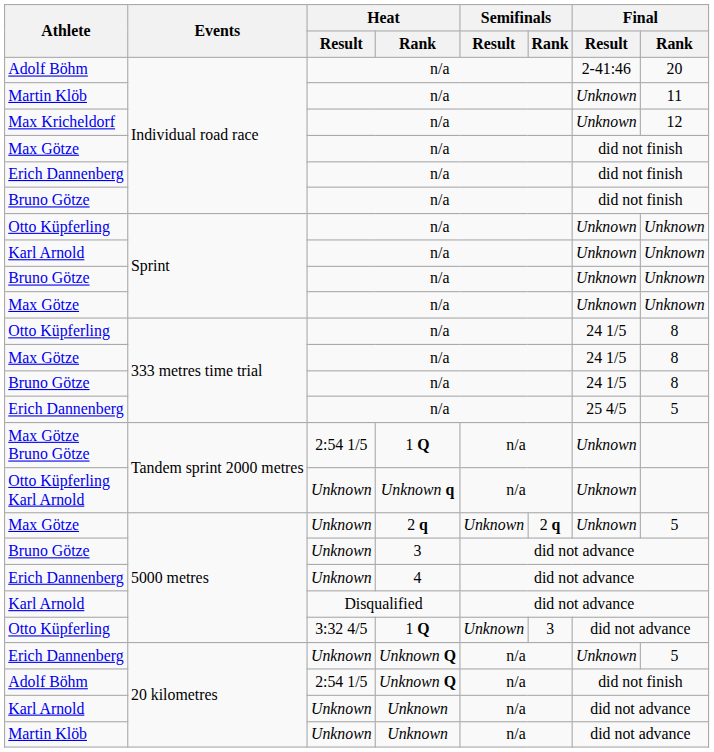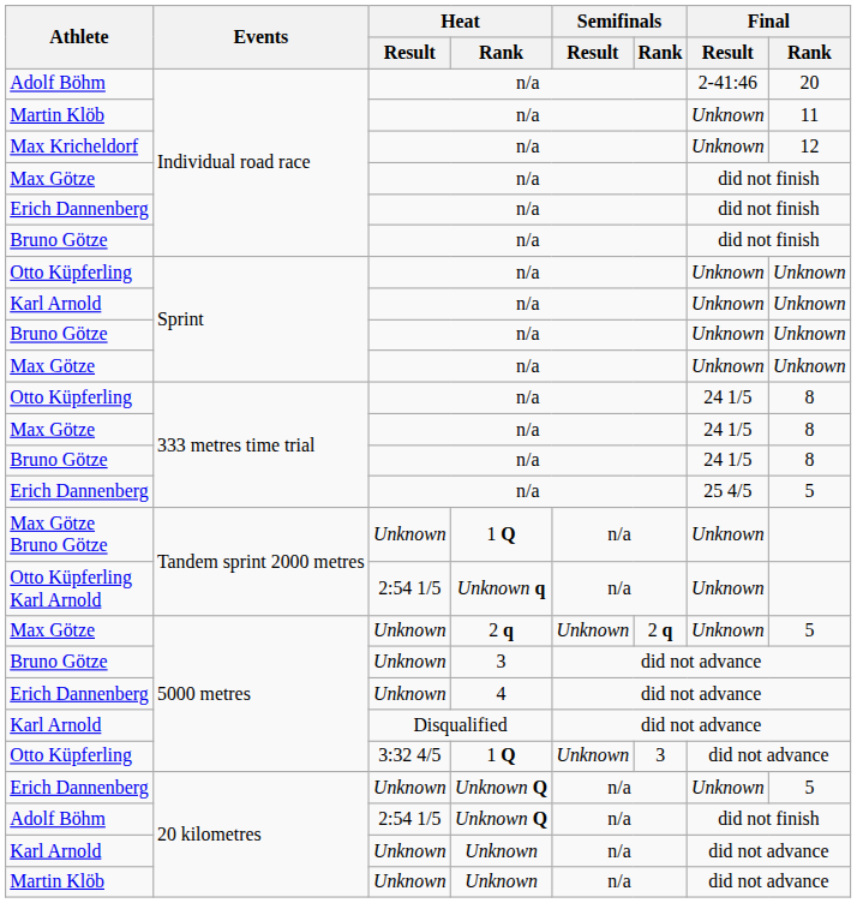Max Götze Bruno Götze | Heat / Result: 2:54 1/5 -> Unknown
Otto Küpferling Karl Arnold | Heat / Result: Unknown -> 2:54 1/5
